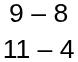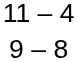rows swapped: 11 – 4 <-> 9 – 8
